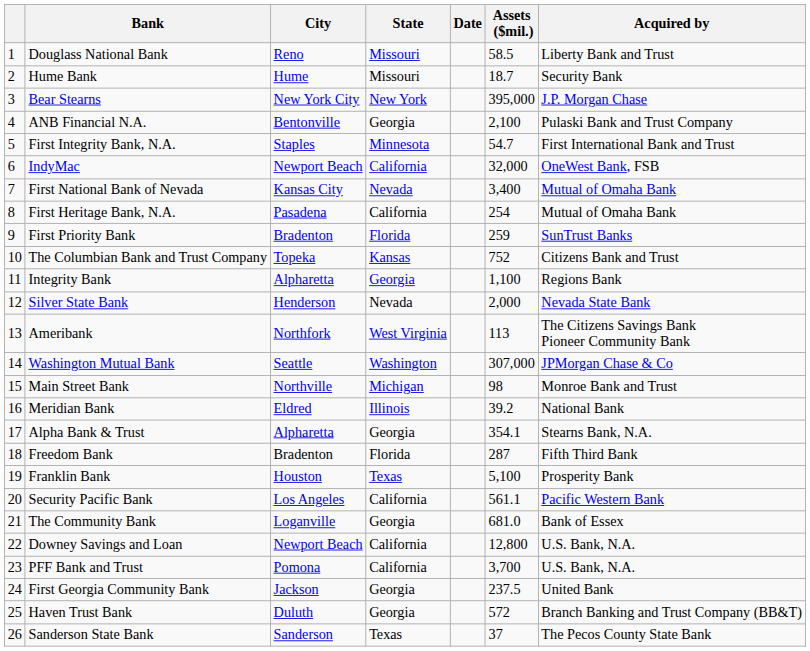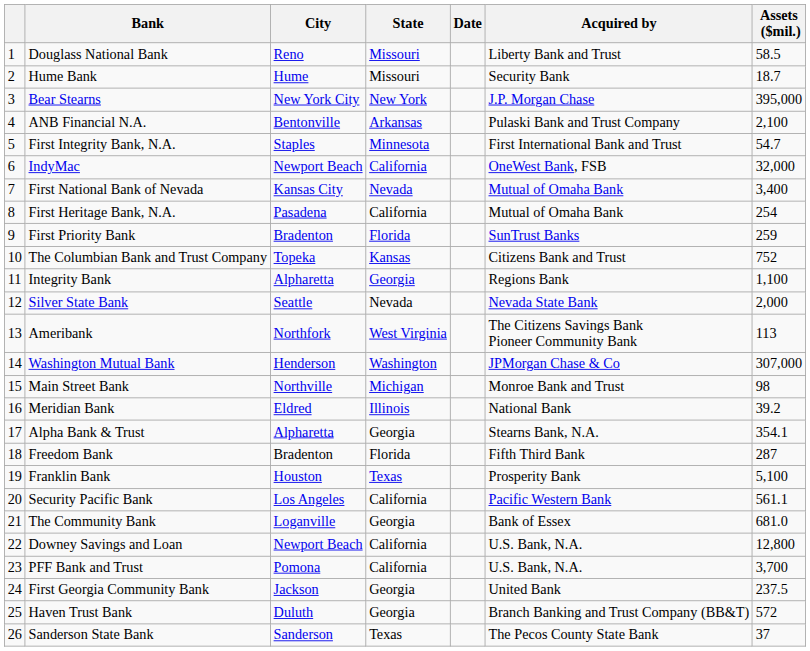columns swapped: Acquired by <-> Assets ($mil.)
ANB Financial N.A. | State: Georgia -> Arkansas
Silver State Bank | City: Henderson -> Seattle
Washington Mutual Bank | City: Seattle -> Henderson
